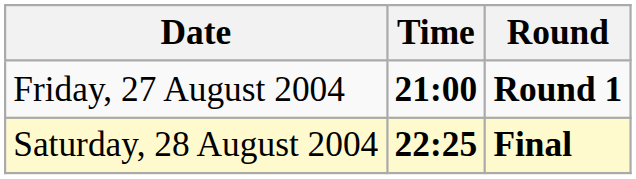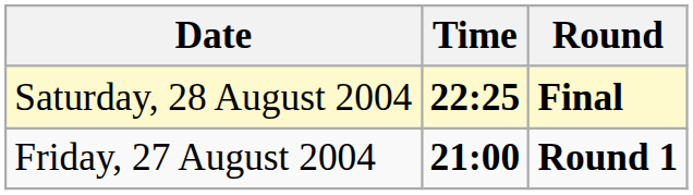rows swapped: Friday, 27 August 2004 <-> Saturday, 28 August 2004
